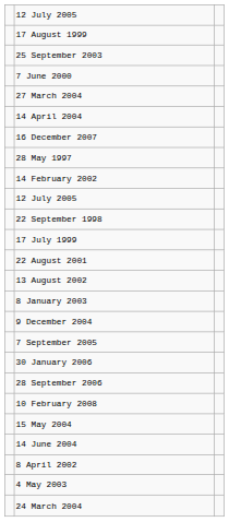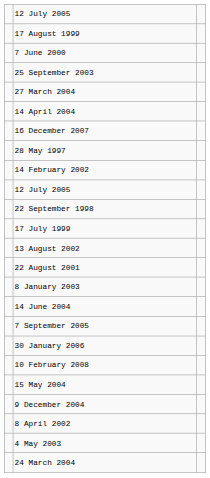rows swapped: 7 June 2000 <-> 25 September 2003
rows swapped: 22 August 2001 <-> 13 August 2002
rows swapped: 9 December 2004 <-> 14 June 2004
- row: 28 September 2006
